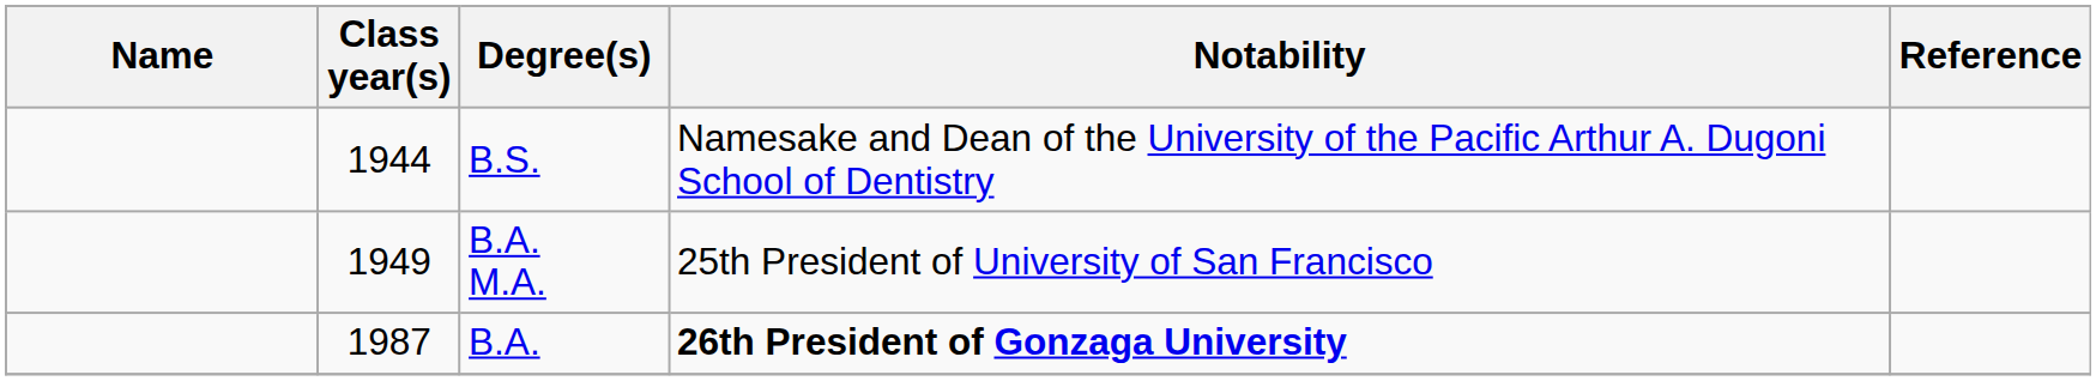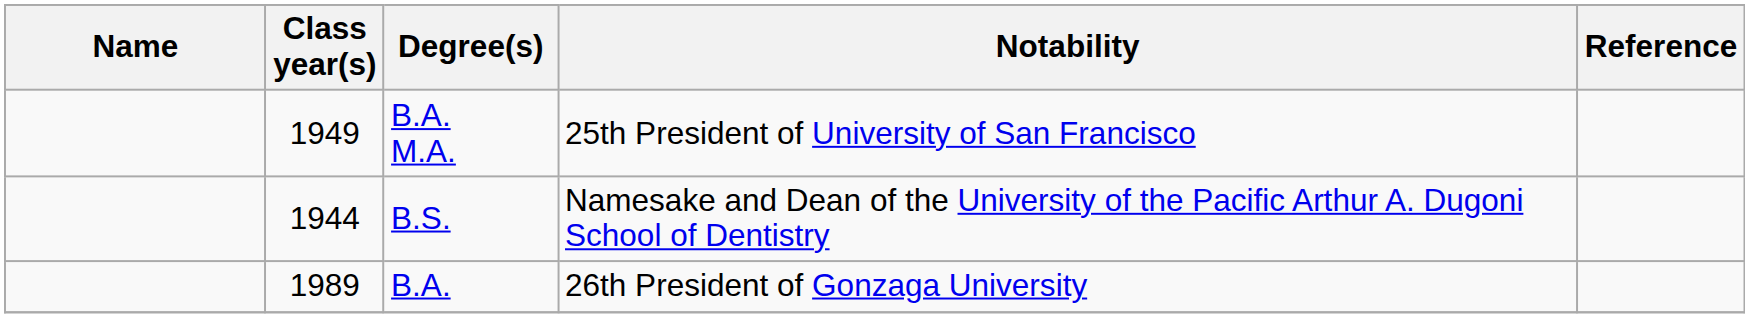rows swapped: B.S. <-> B.A. M.A.
B.A. | Class year(s): 1987 -> 1989
B.A. | Notability: bold -> normal
